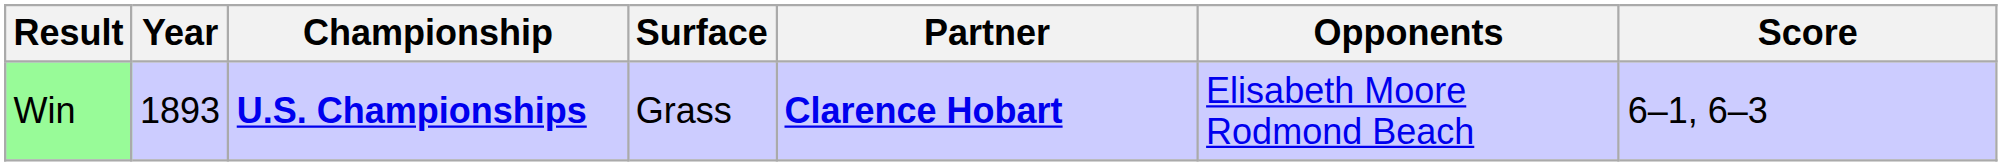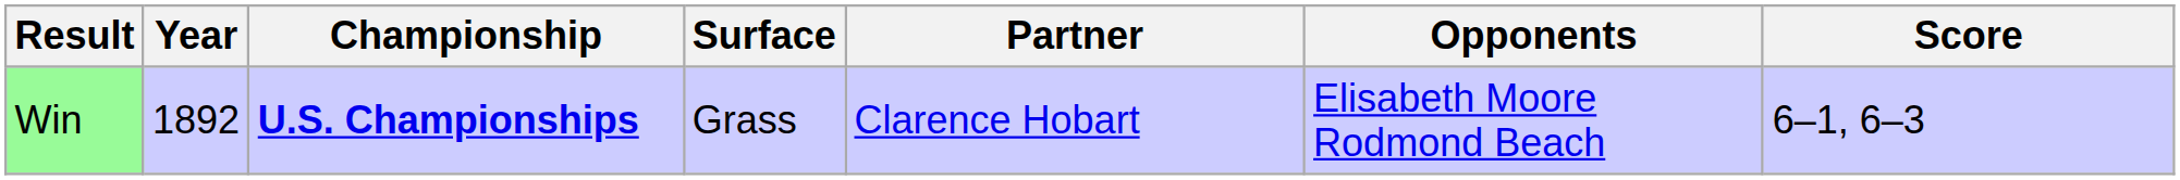Win | Year: 1893 -> 1892
Win | Partner: bold -> normal
